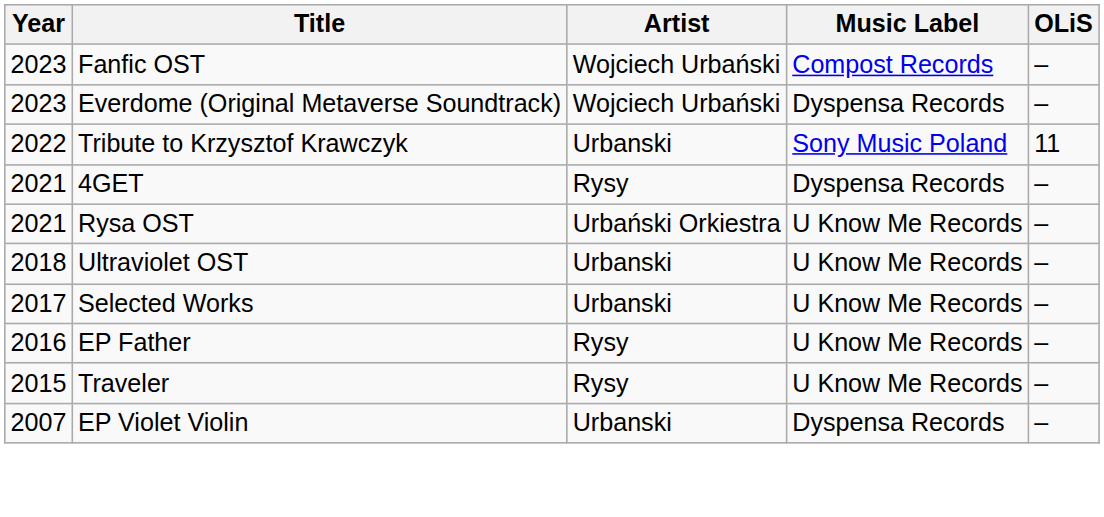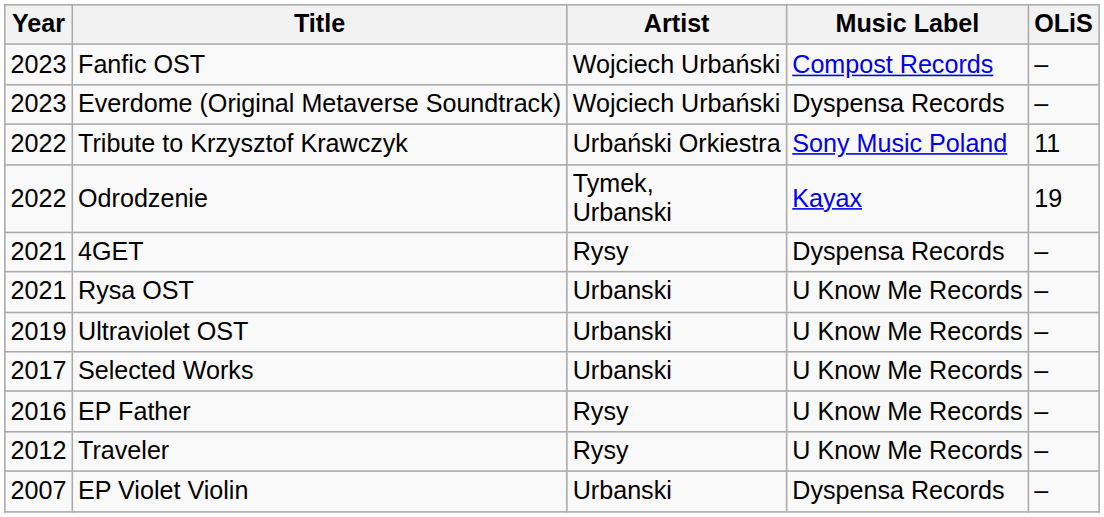Tribute to Krzysztof Krawczyk | Artist: Urbanski -> Urbański Orkiestra
+ row: 2022 | Odrodzenie | Tymek, Urbanski | Kayax | 19
Rysa OST | Artist: Urbański Orkiestra -> Urbanski
Ultraviolet OST | Year: 2018 -> 2019
Traveler | Year: 2015 -> 2012
